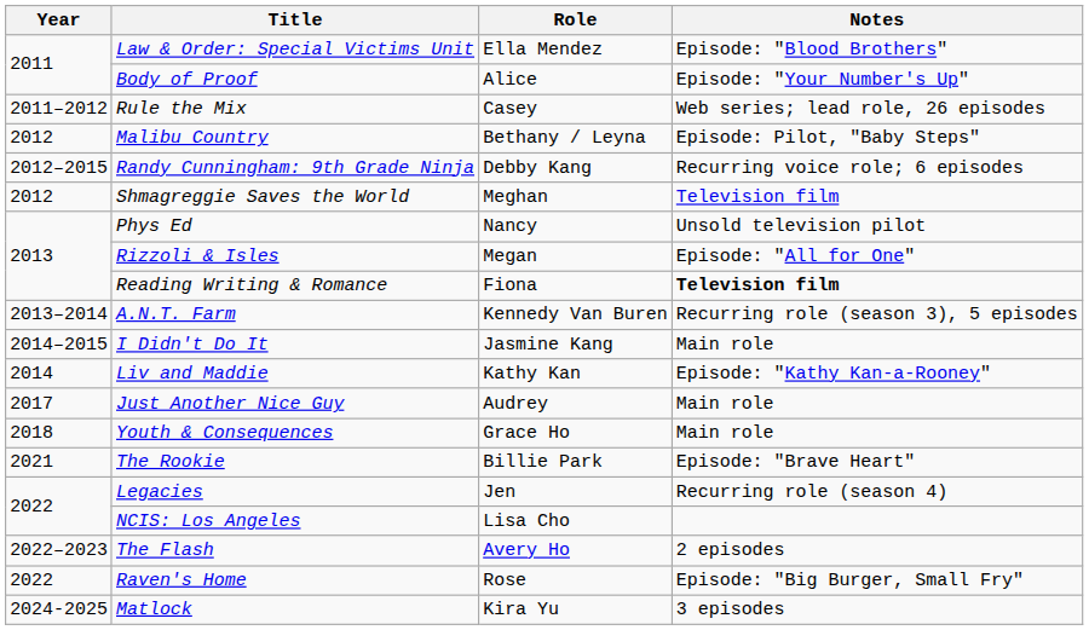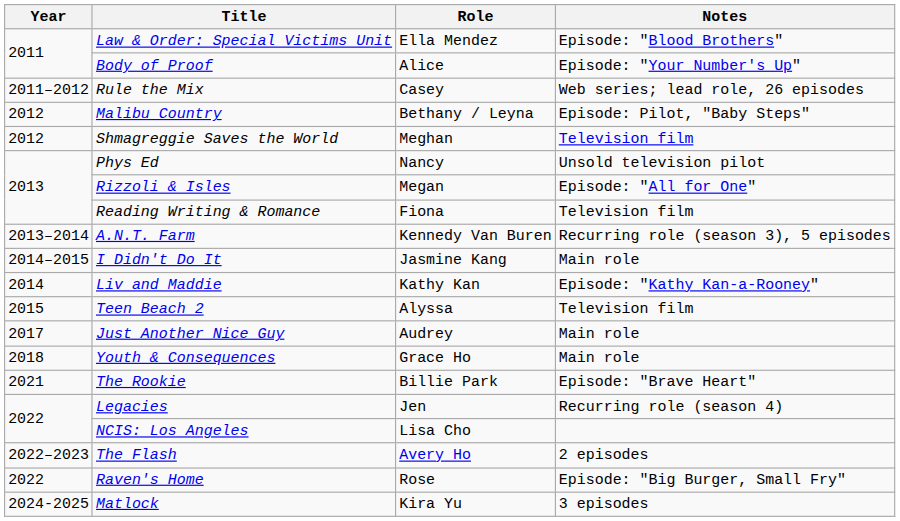- row: 2012–2015 | Randy Cunningham: 9th Grade Ninja | Debby Kang | Recurring voice role; 6 episodes
Reading Writing & Romance | Notes: bold -> normal
+ row: 2015 | Teen Beach 2 | Alyssa | Television film
